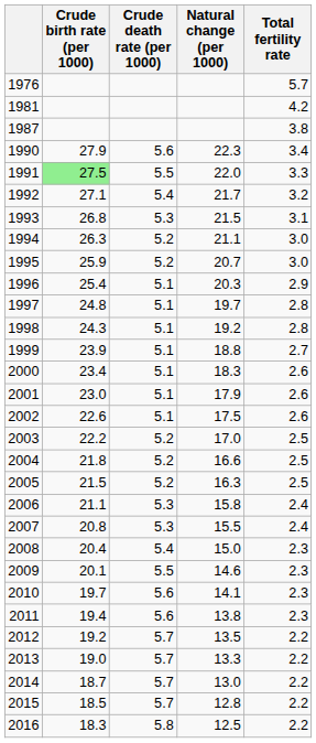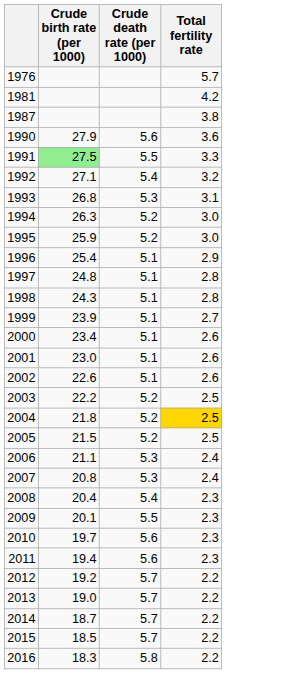- column: Natural change (per 1000) | 22.3 | 22.0 | 21.7 | 21.5 | 21.1 | 20.7 | 20.3 | 19.7 | 19.2 | 18.8 | 18.3 | 17.9 | 17.5 | 17.0 | 16.6 | 16.3 | 15.8 | 15.5 | 15.0 | 14.6 | 14.1 | 13.8 | 13.5 | 13.3 | 13.0 | 12.8 | 12.5
1990 | Total fertility rate: 3.4 -> 3.6
2004 | Total fertility rate: no background -> gold background
